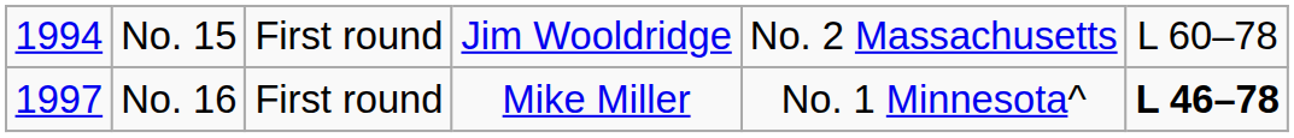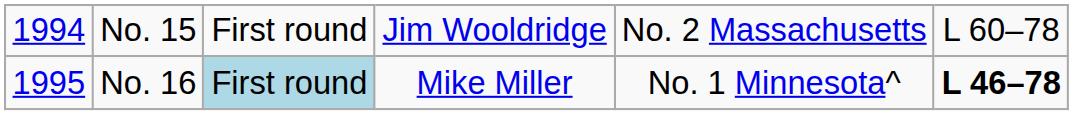No. 16 | column 1: 1997 -> 1995
No. 16 | column 3: no background -> lightblue background
